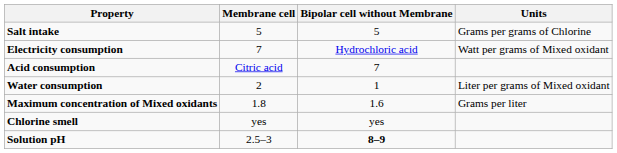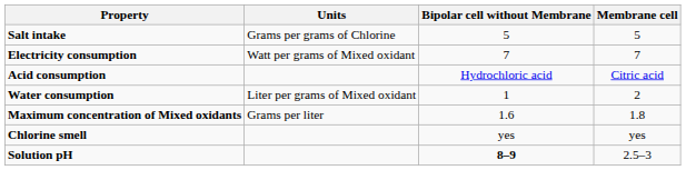columns swapped: Units <-> Membrane cell
Electricity consumption | Bipolar cell without Membrane: Hydrochloric acid -> 7
Acid consumption | Bipolar cell without Membrane: 7 -> Hydrochloric acid
